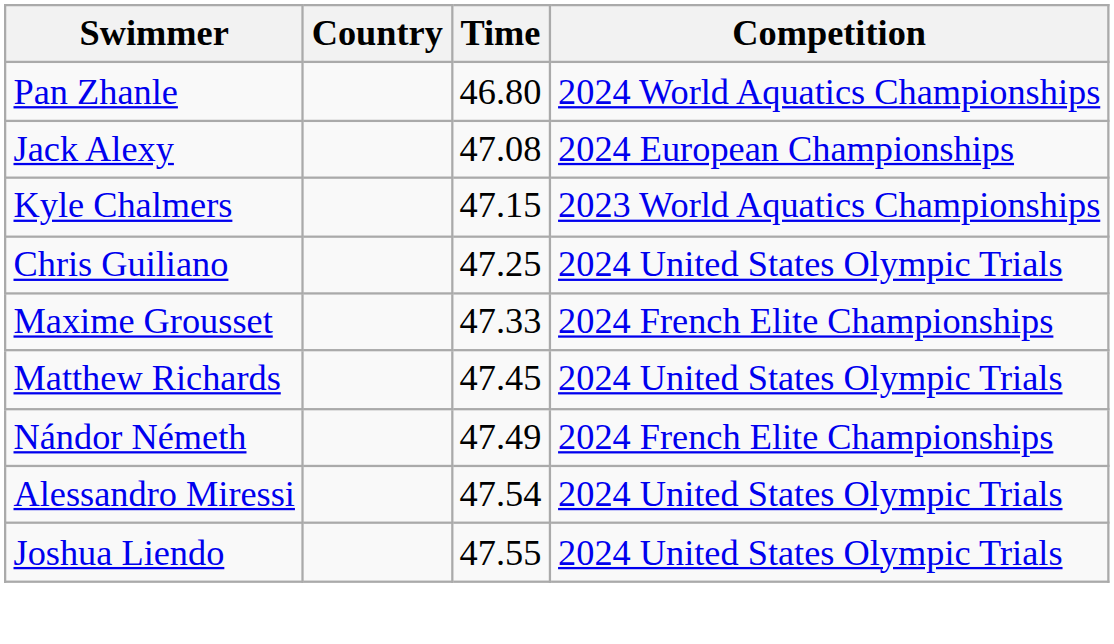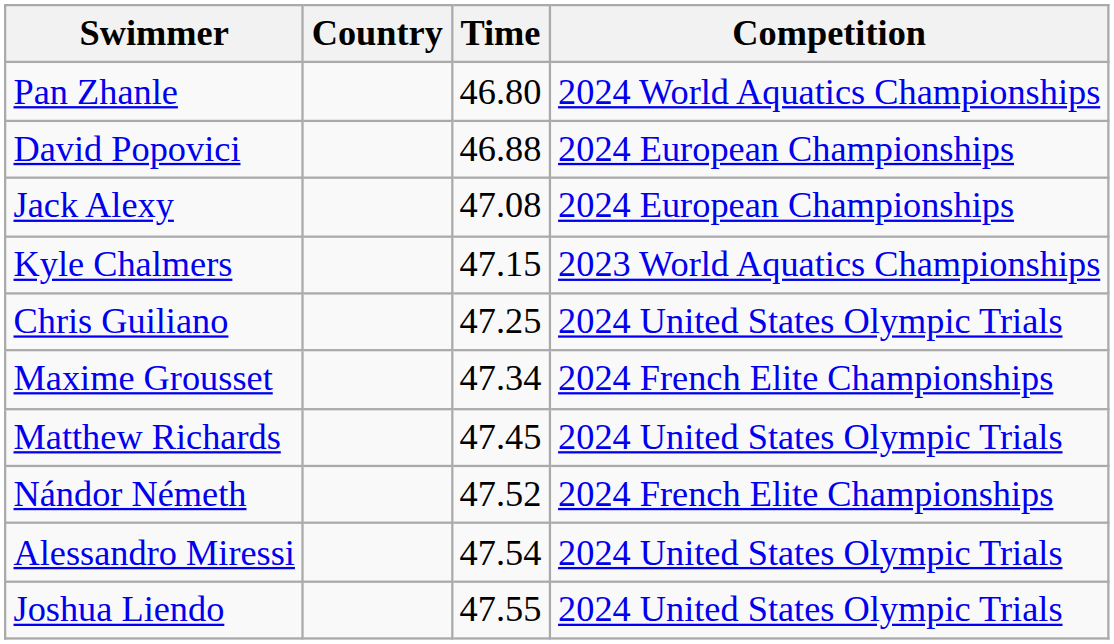+ row: David Popovici | 46.88 | 2024 European Championships
Maxime Grousset | Time: 47.33 -> 47.34
Nándor Németh | Time: 47.49 -> 47.52
